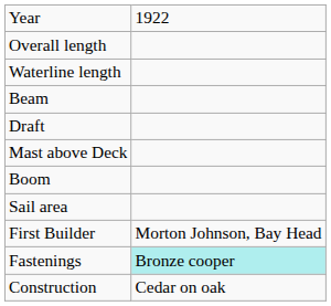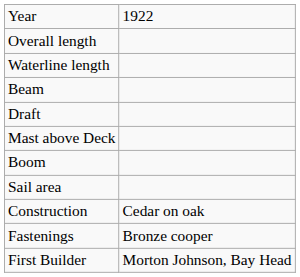rows swapped: Construction <-> First Builder
Fastenings | column 2: paleturquoise background -> no background
